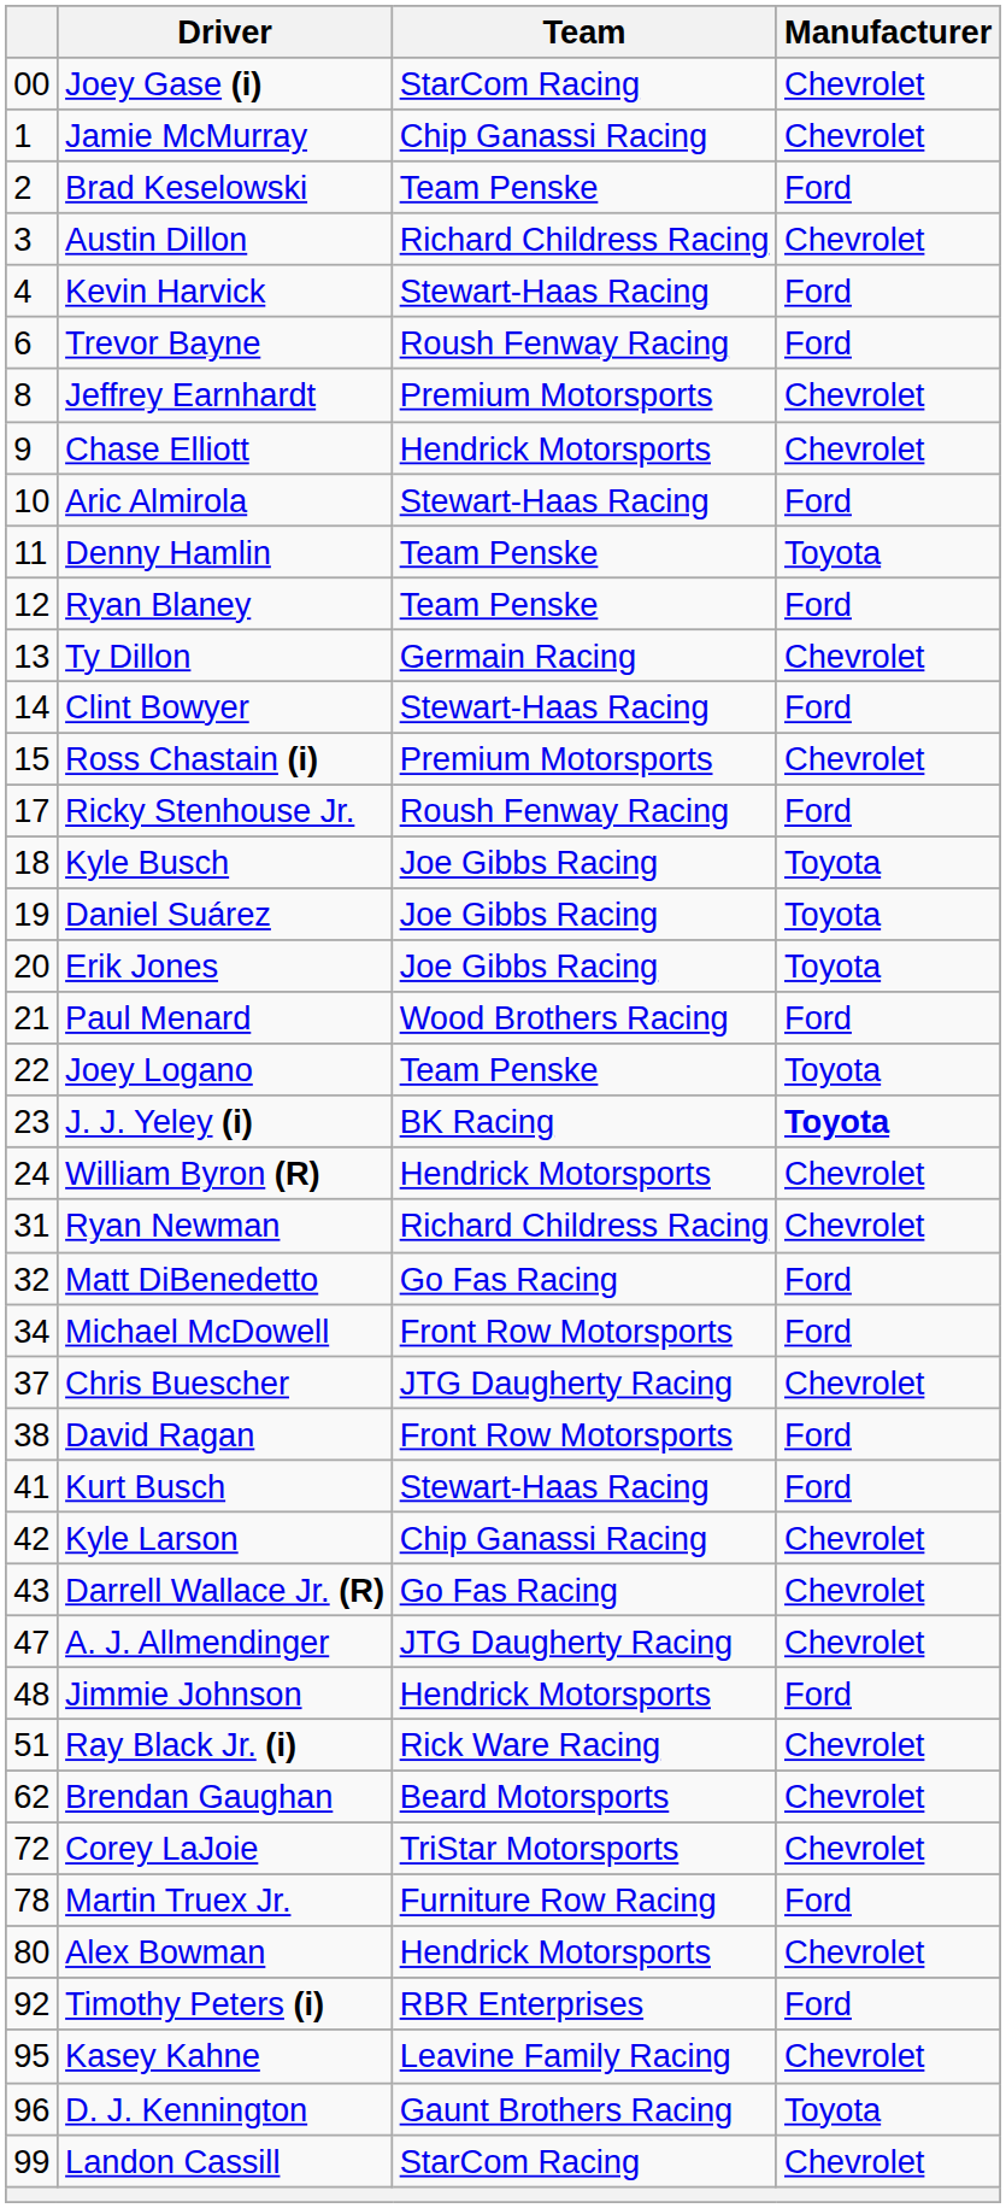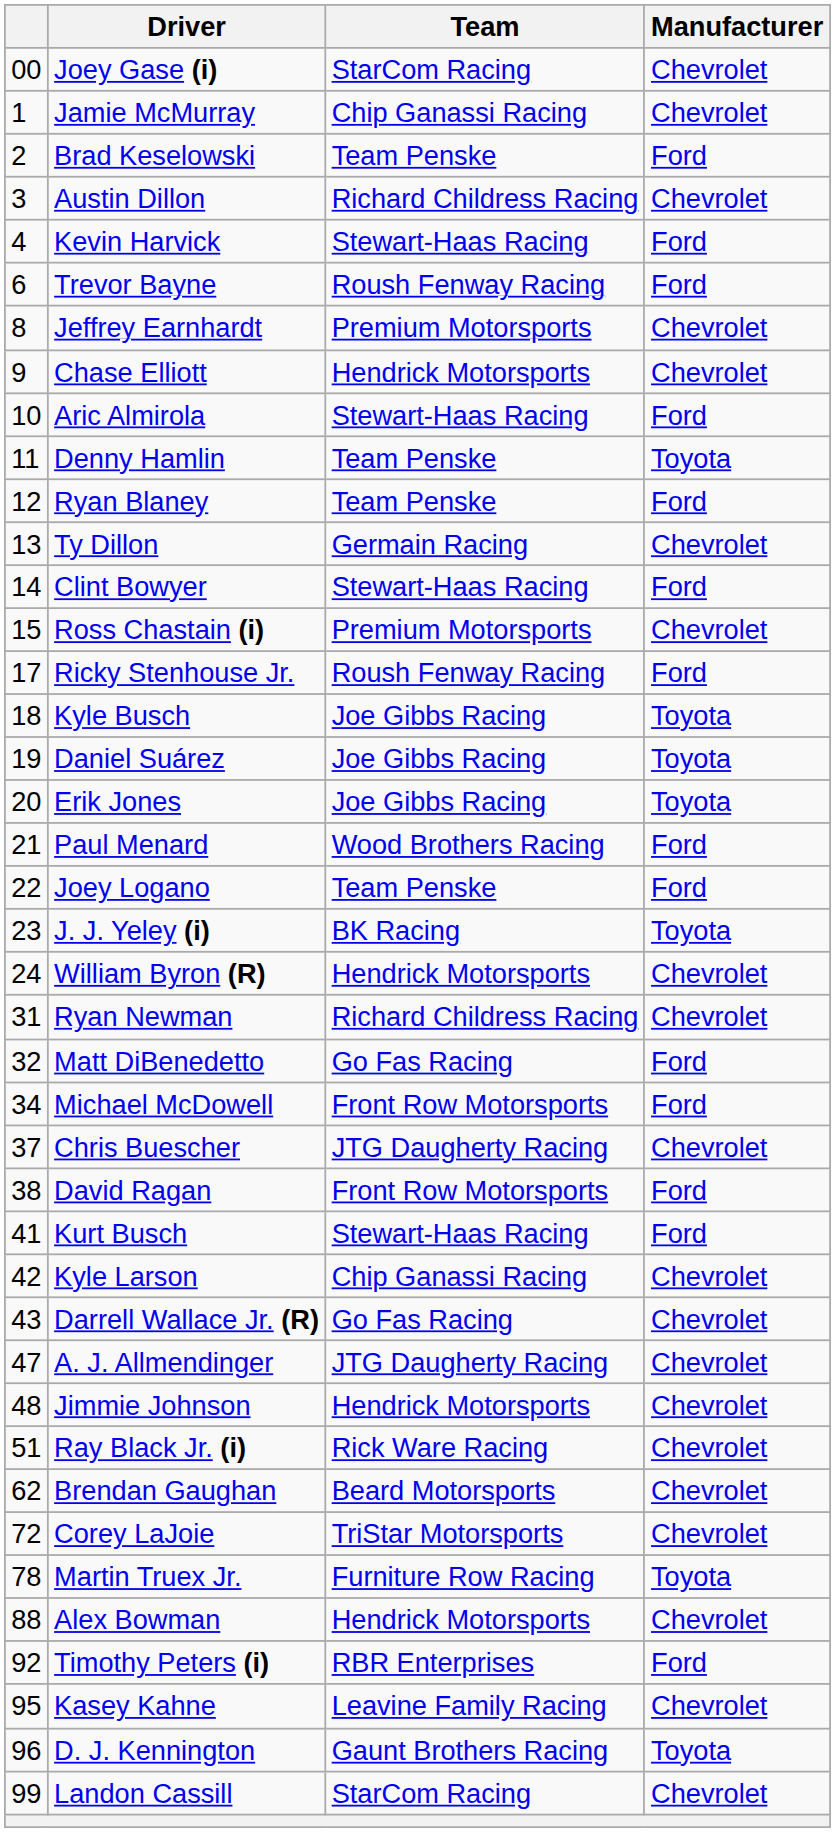Joey Logano | Manufacturer: Toyota -> Ford
J. J. Yeley (i) | Manufacturer: bold -> normal
Jimmie Johnson | Manufacturer: Ford -> Chevrolet
Martin Truex Jr. | Manufacturer: Ford -> Toyota
Alex Bowman | column 1: 80 -> 88
